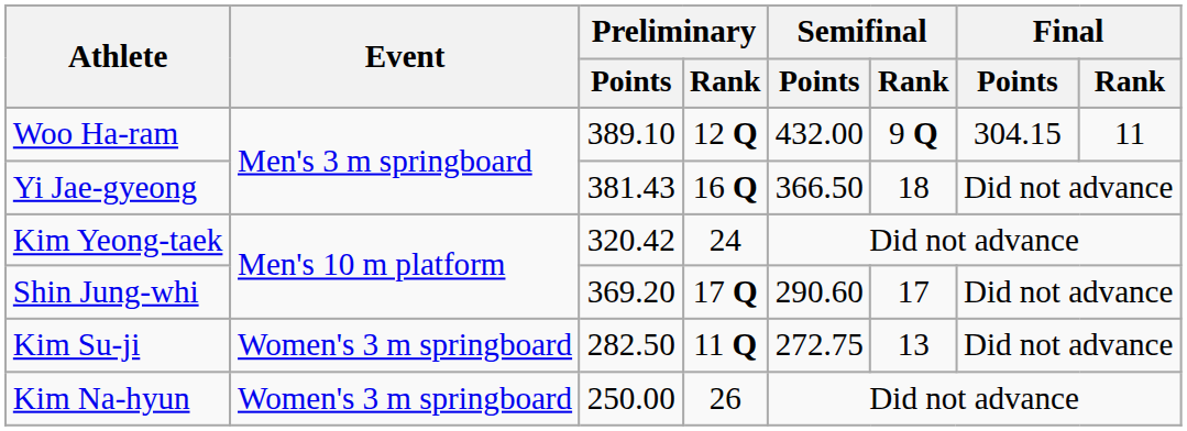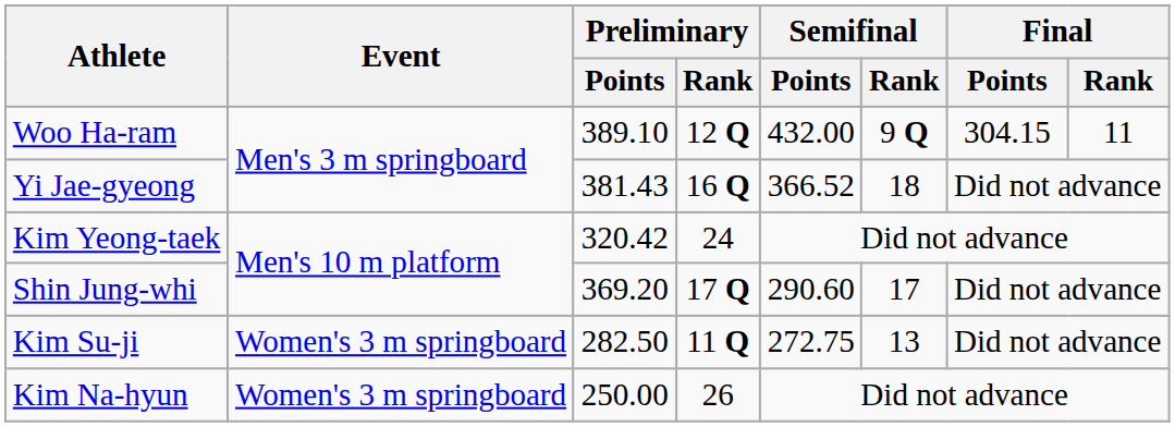Yi Jae-gyeong | Semifinal / Points: 366.50 -> 366.52
